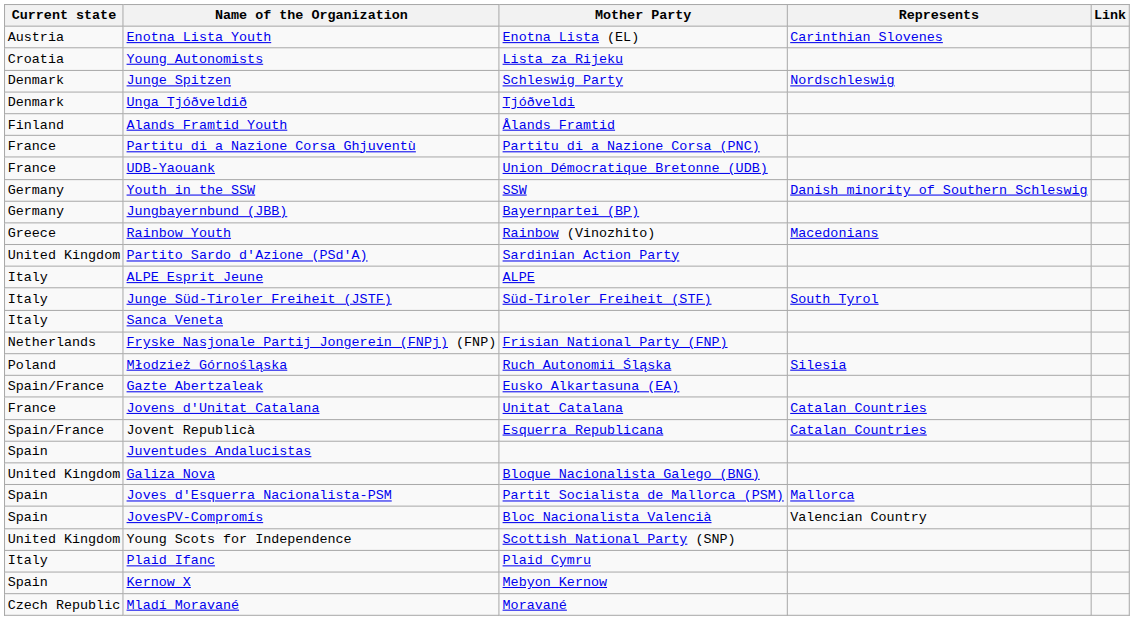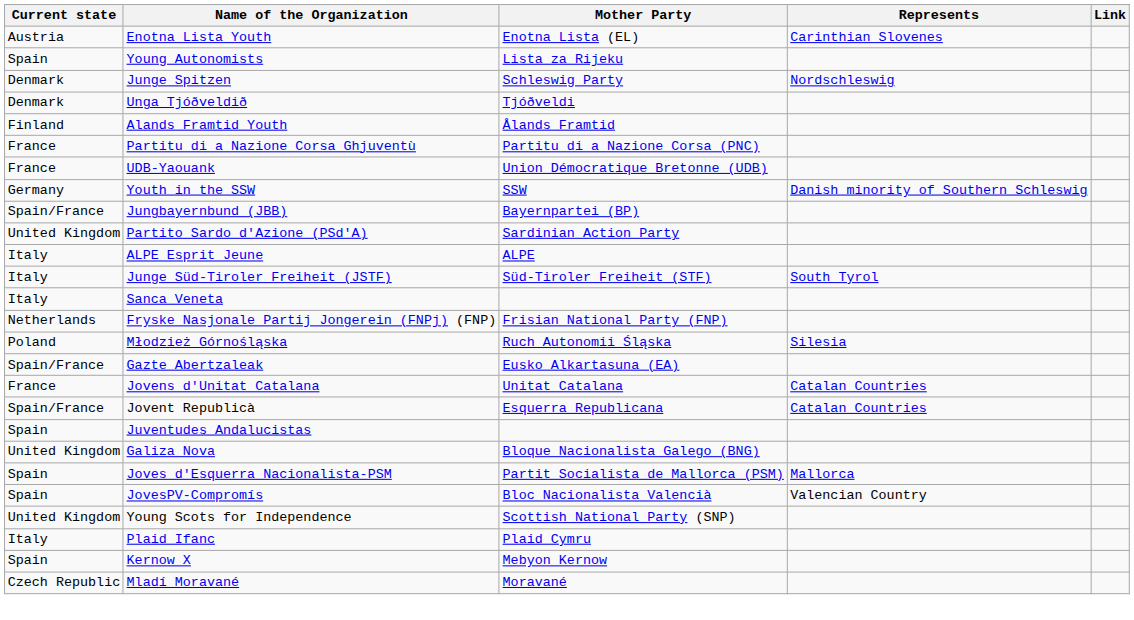Young Autonomists | Current state: Croatia -> Spain
Jungbayernbund (JBB) | Current state: Germany -> Spain/France
- row: Greece | Rainbow Youth | Rainbow (Vinozhito) | Macedonians
